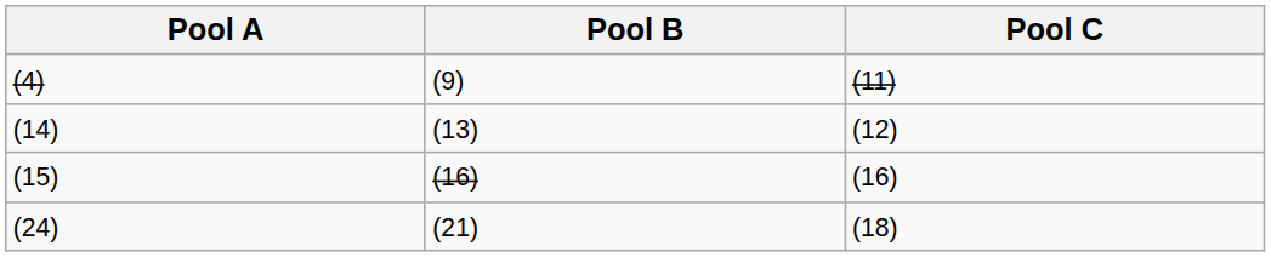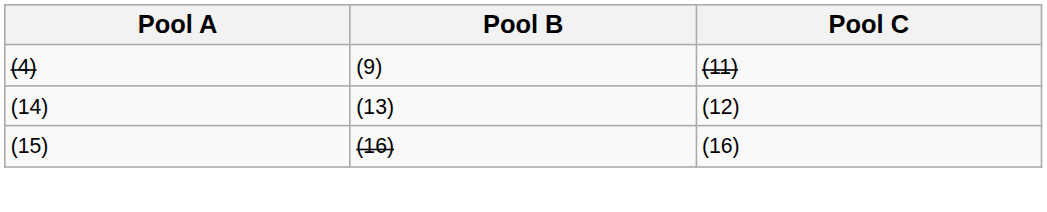- row: (24) | (21) | (18)
